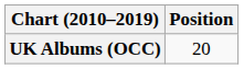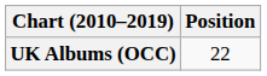UK Albums (OCC) | Position: 20 -> 22
